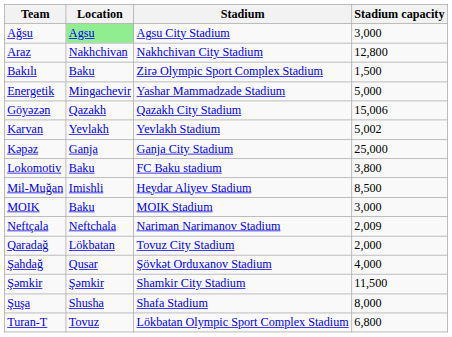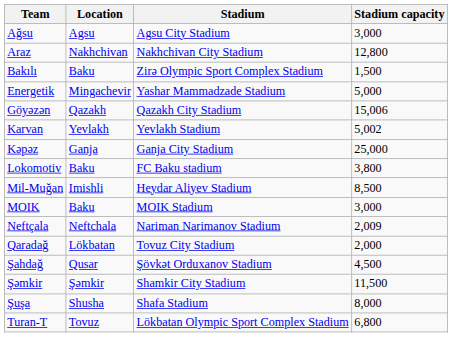Ağsu | Location: lightgreen background -> no background
Şahdağ | Stadium capacity: 4,000 -> 4,500
